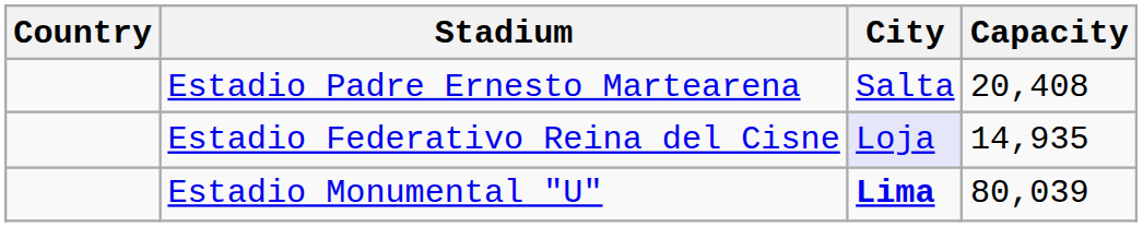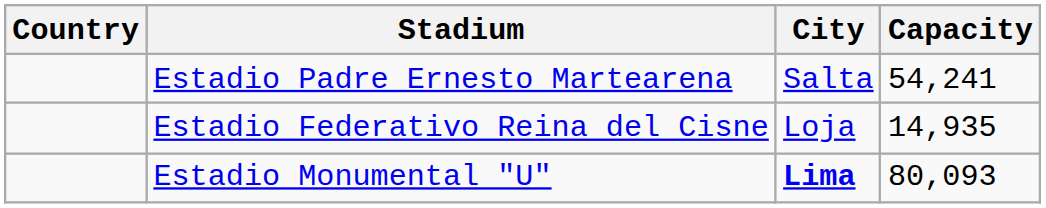Estadio Padre Ernesto Martearena | Capacity: 20,408 -> 54,241
Estadio Federativo Reina del Cisne | City: lavender background -> no background
Estadio Monumental "U" | Capacity: 80,039 -> 80,093
